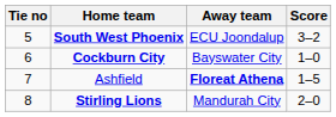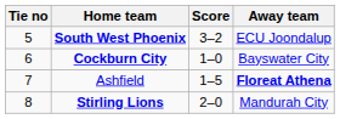columns swapped: Score <-> Away team
